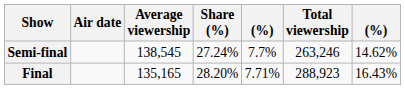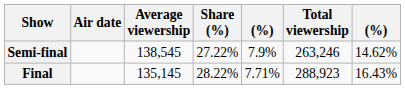Semi-final | Share (%): 27.24% -> 27.22%
Semi-final | column 5: 7.7% -> 7.9%
Final | Average viewership: 135,165 -> 135,145
Final | Share (%): 28.20% -> 28.22%
